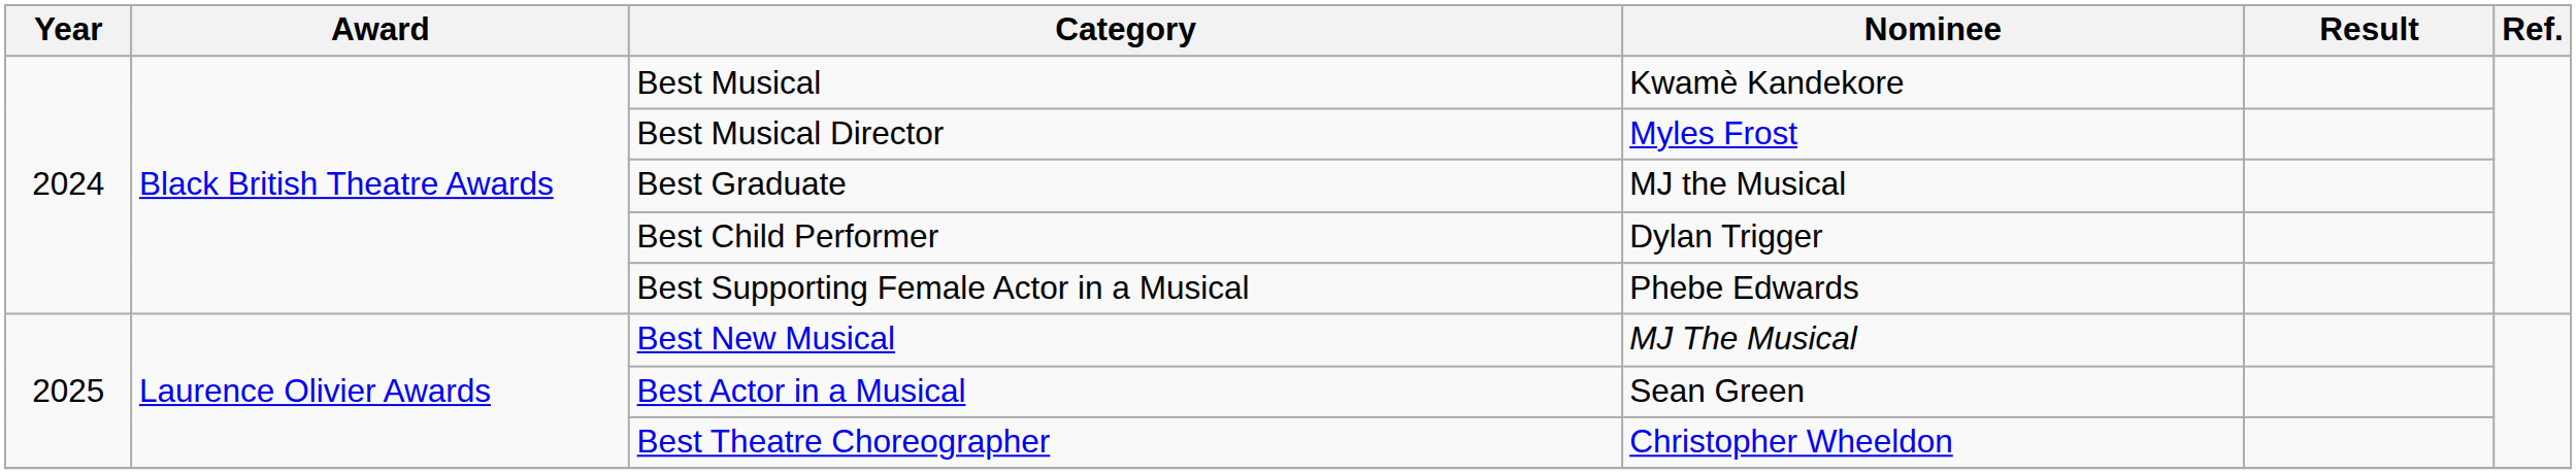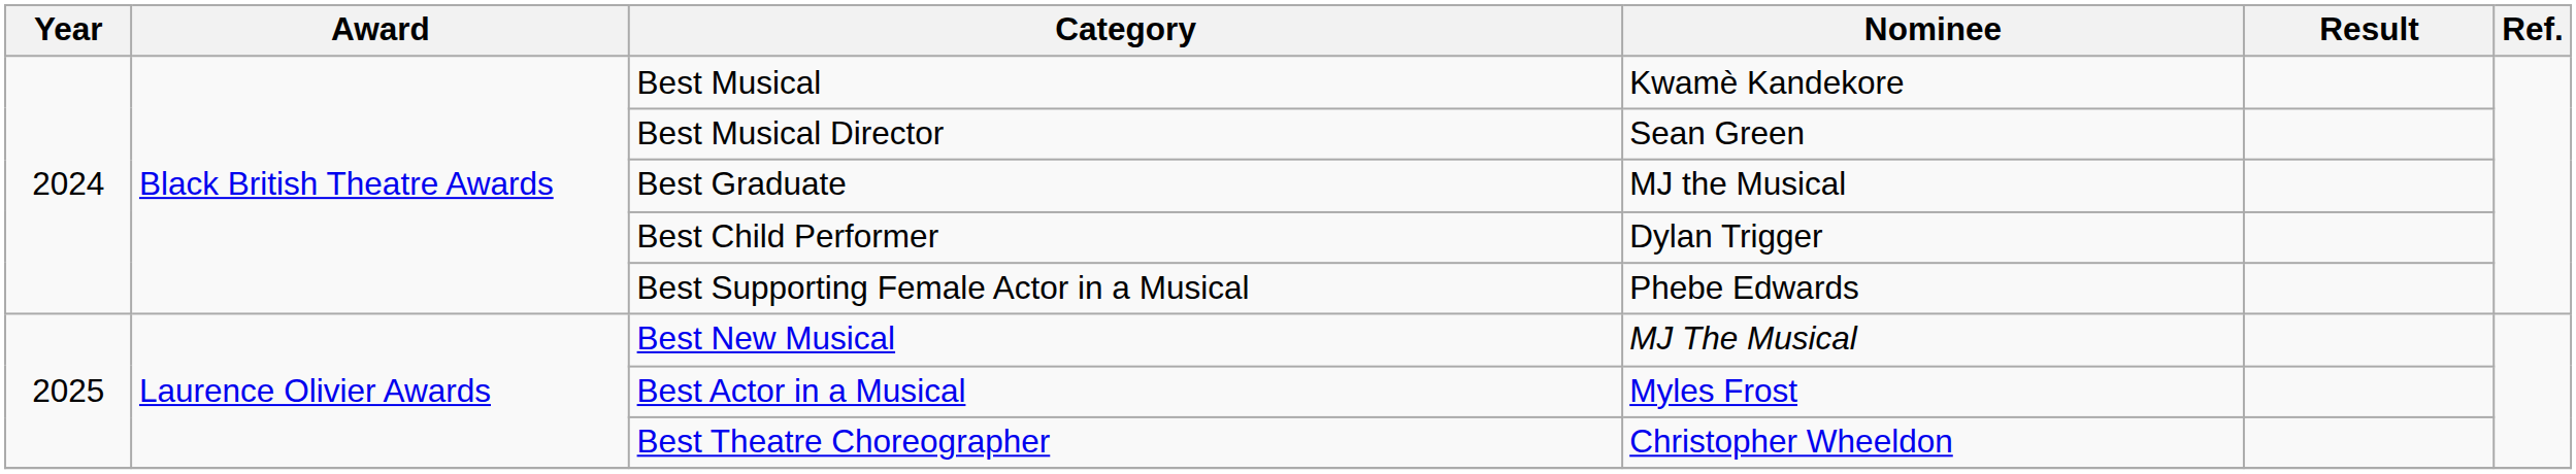Best Musical Director | Nominee: Myles Frost -> Sean Green
Best Actor in a Musical | Nominee: Sean Green -> Myles Frost
